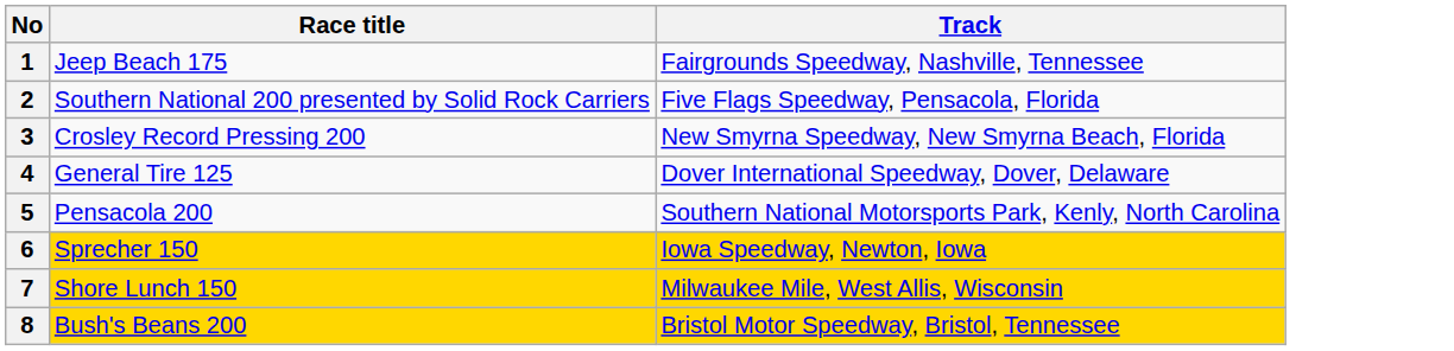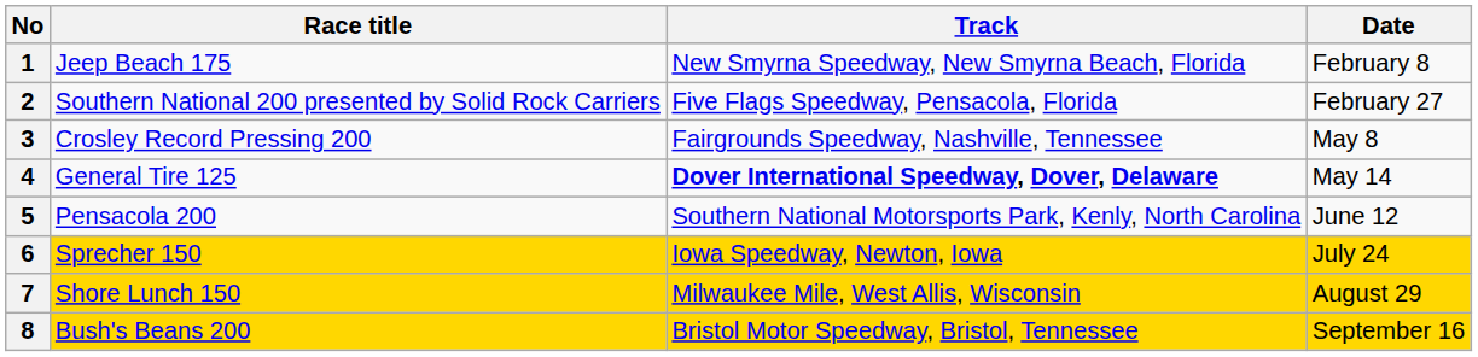+ column: Date | February 8 | February 27 | May 8 | May 14 | June 12 | July 24 | August 29 | September 16
1 | Track: Fairgrounds Speedway, Nashville, Tennessee -> New Smyrna Speedway, New Smyrna Beach, Florida
3 | Track: New Smyrna Speedway, New Smyrna Beach, Florida -> Fairgrounds Speedway, Nashville, Tennessee
4 | Track: normal -> bold
